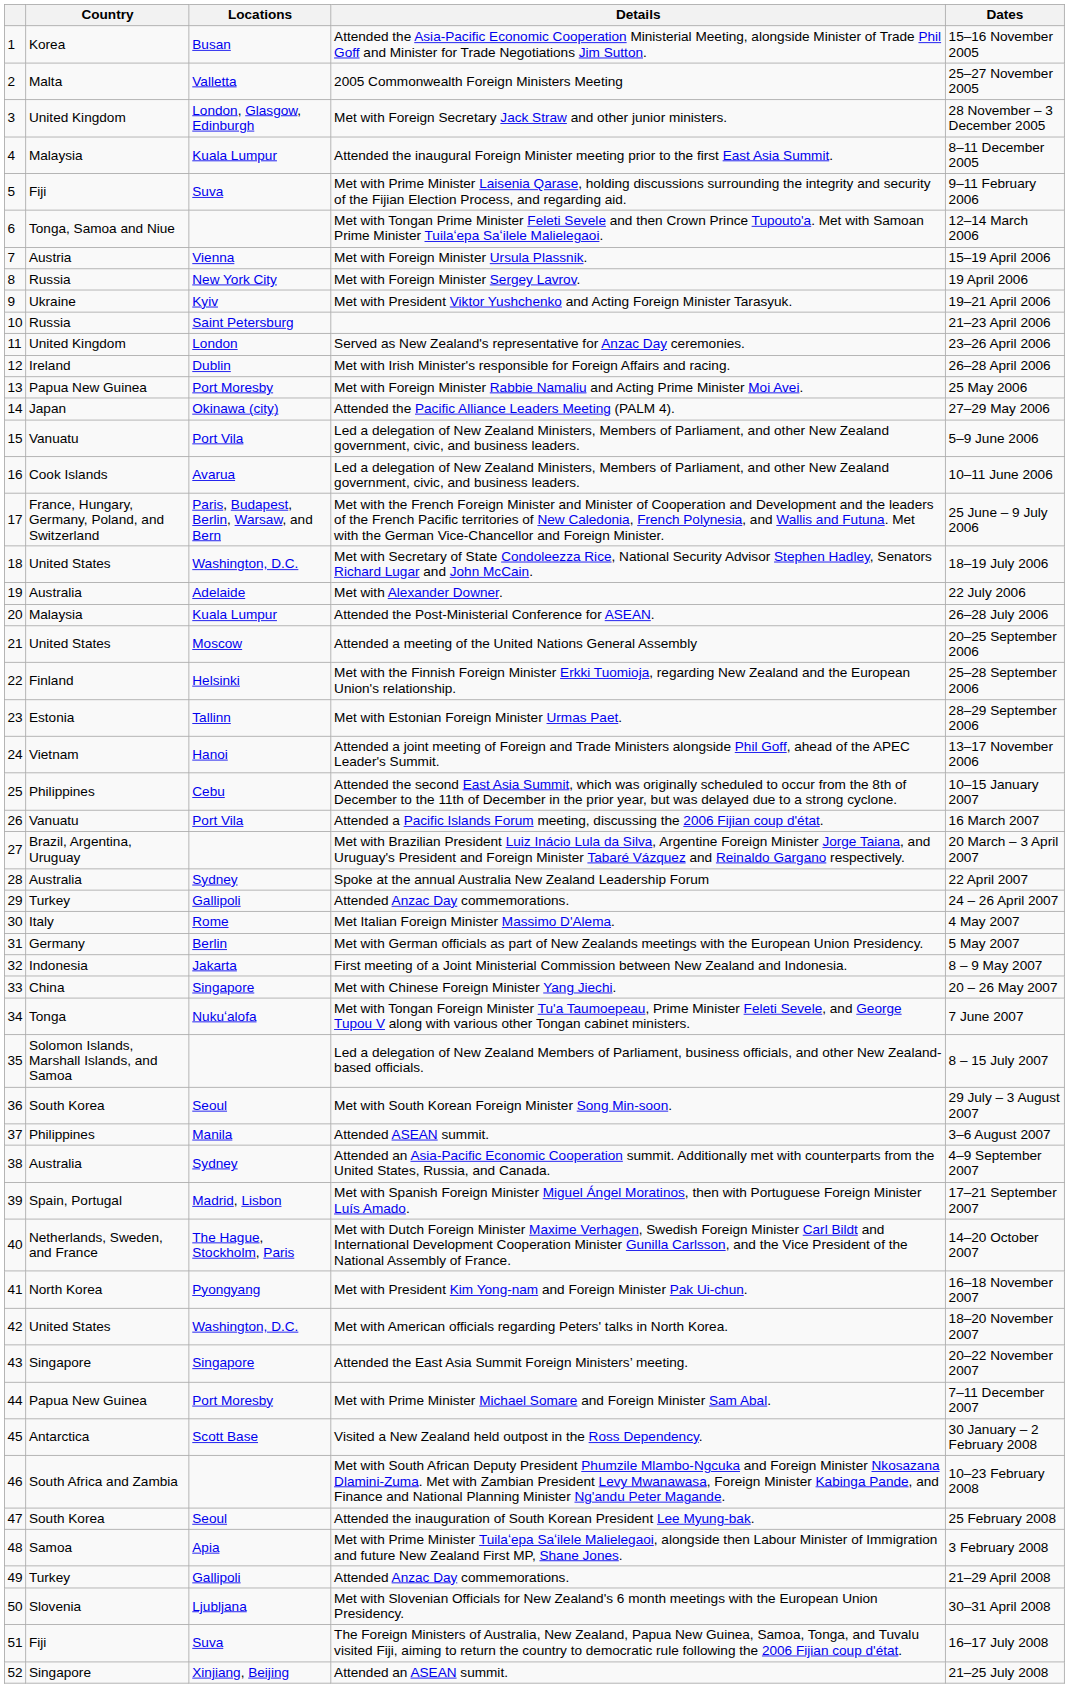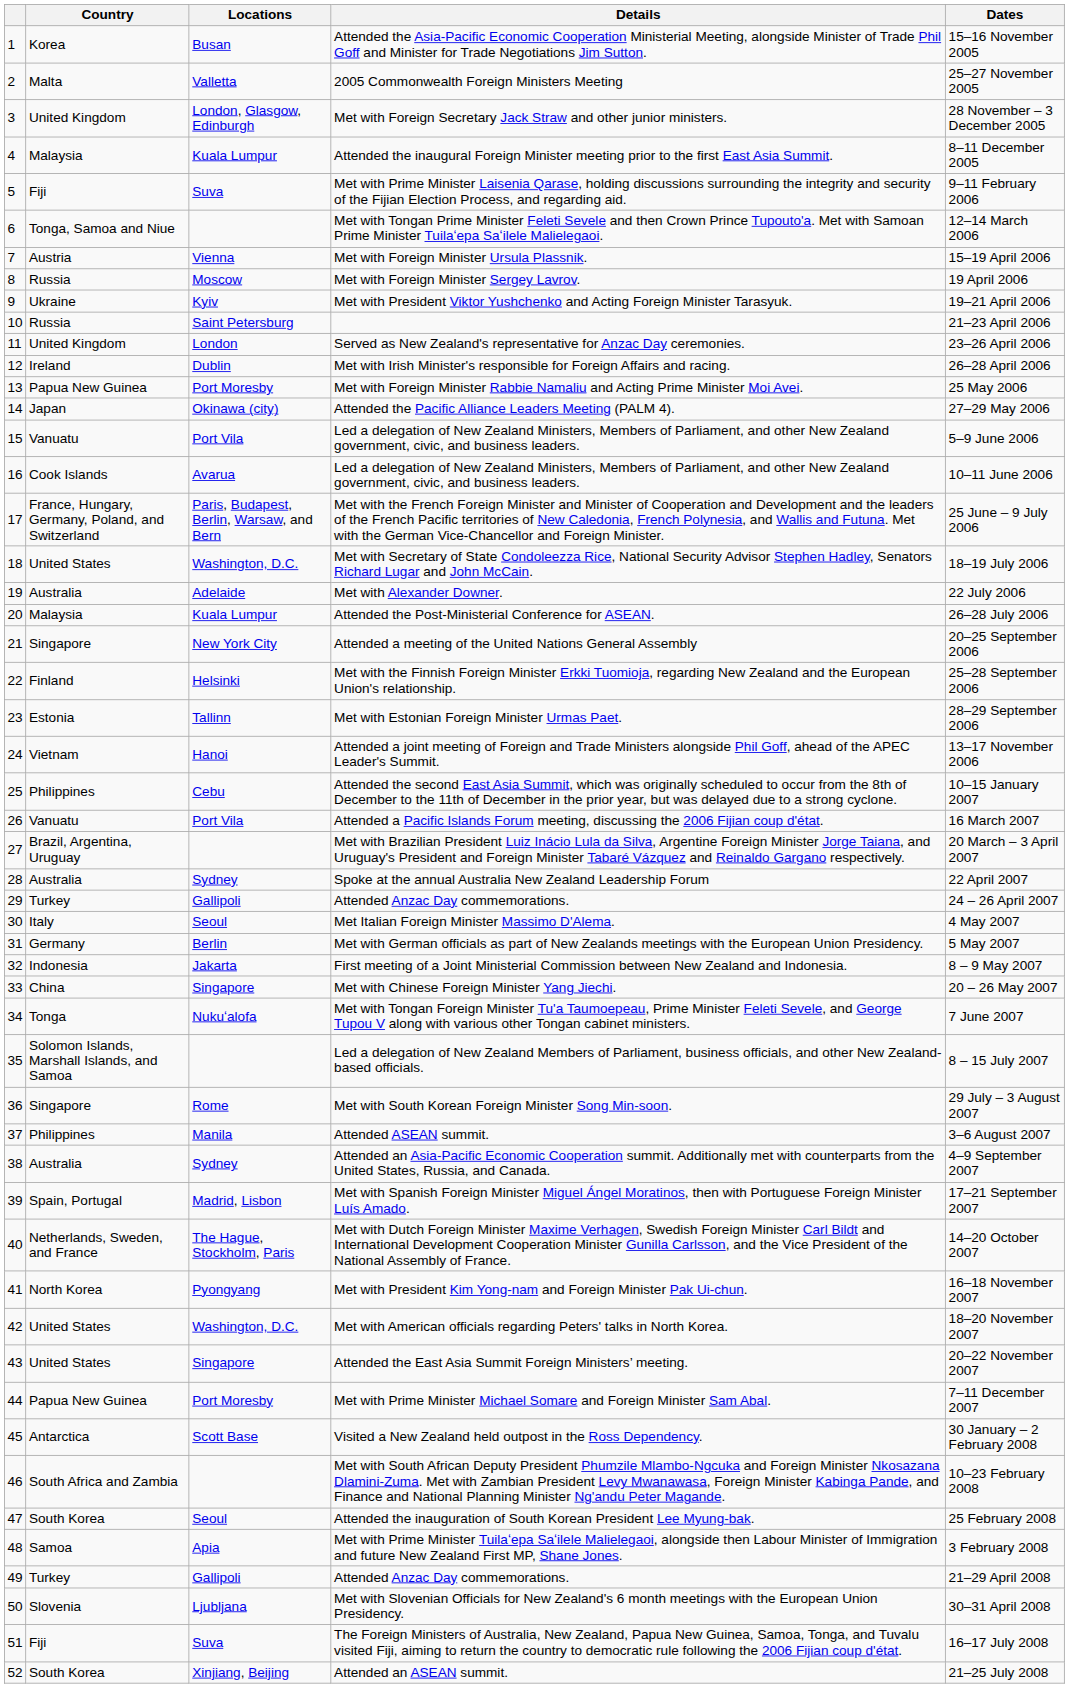Met with Foreign Minister Sergey Lavrov. | Locations: New York City -> Moscow
Attended a meeting of the United Nations General Assembly | Country: United States -> Singapore
Attended a meeting of the United Nations General Assembly | Locations: Moscow -> New York City
Met Italian Foreign Minister Massimo D'Alema. | Locations: Rome -> Seoul
Met with South Korean Foreign Minister Song Min-soon. | Country: South Korea -> Singapore
Met with South Korean Foreign Minister Song Min-soon. | Locations: Seoul -> Rome
Attended the East Asia Summit Foreign Ministers’ meeting. | Country: Singapore -> United States
Attended an ASEAN summit. | Country: Singapore -> South Korea
